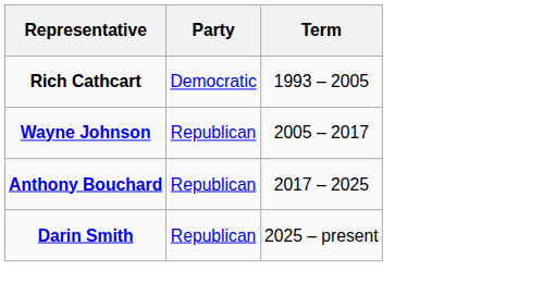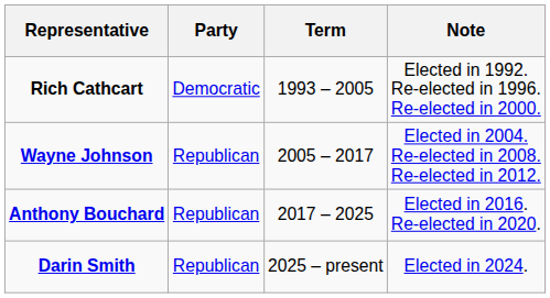+ column: Note | Elected in 1992. Re-elected in 1996. Re-elected in 2000. | Elected in 2004. Re-elected in 2008. Re-elected in 2012. | Elected in 2016. Re-elected in 2020. | Elected in 2024.
